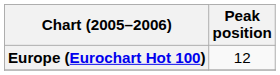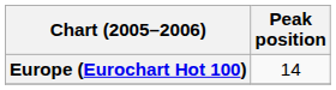Europe (Eurochart Hot 100) | Peak position: 12 -> 14
